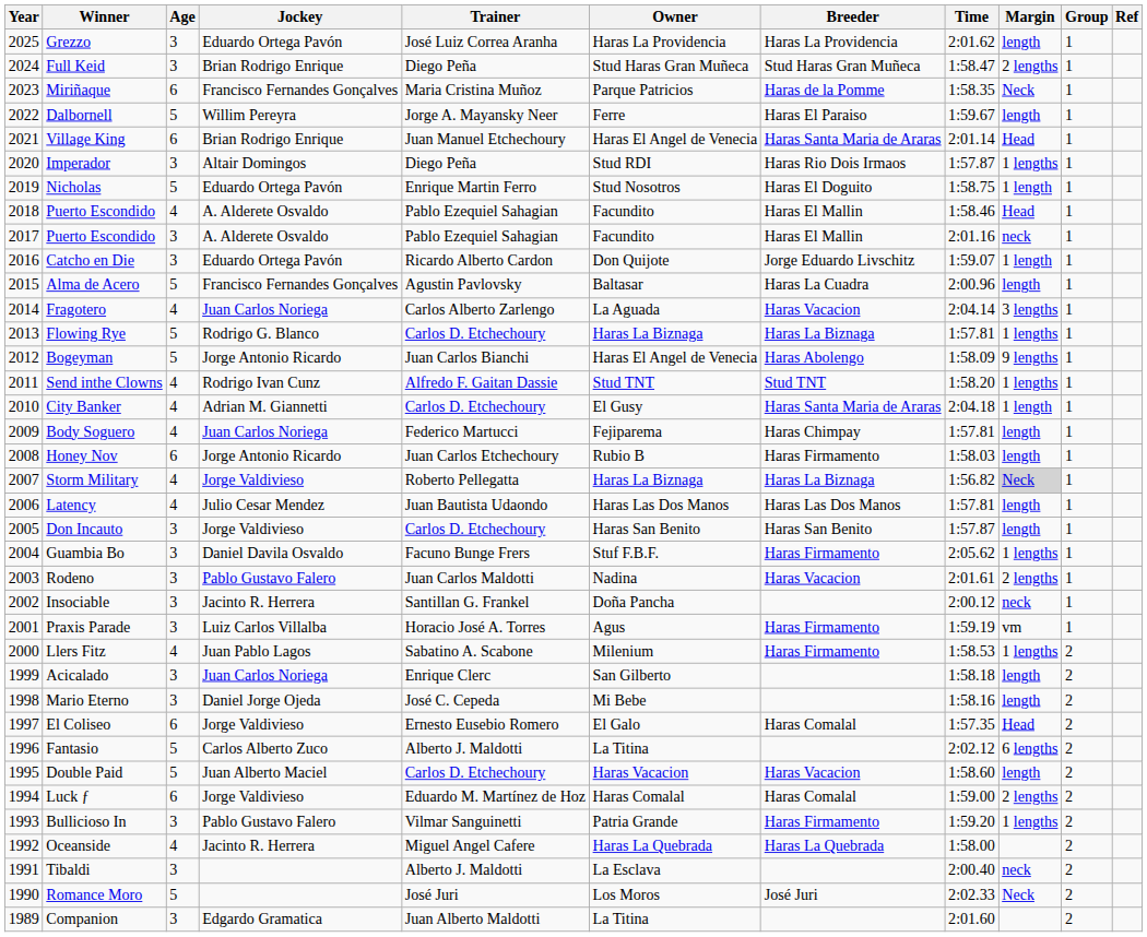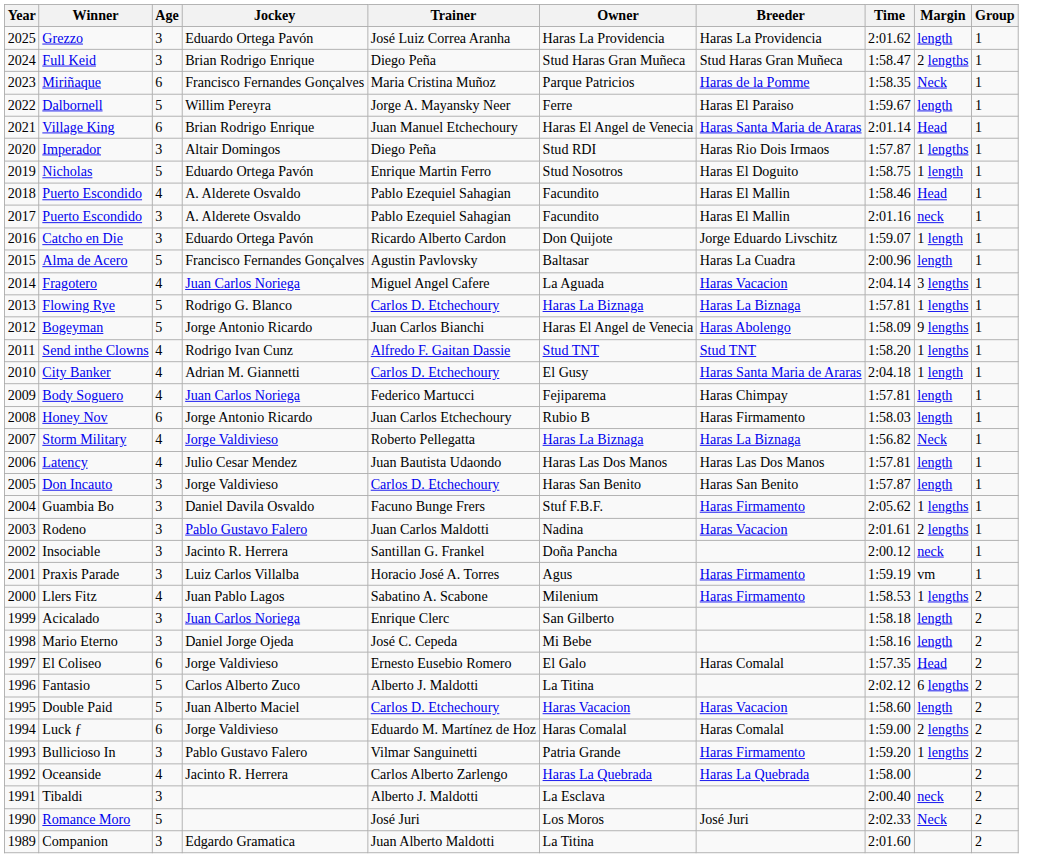- column: Ref
Fragotero | Trainer: Carlos Alberto Zarlengo -> Miguel Angel Cafere
Storm Military | Margin: lightgrey background -> no background
Oceanside | Trainer: Miguel Angel Cafere -> Carlos Alberto Zarlengo
